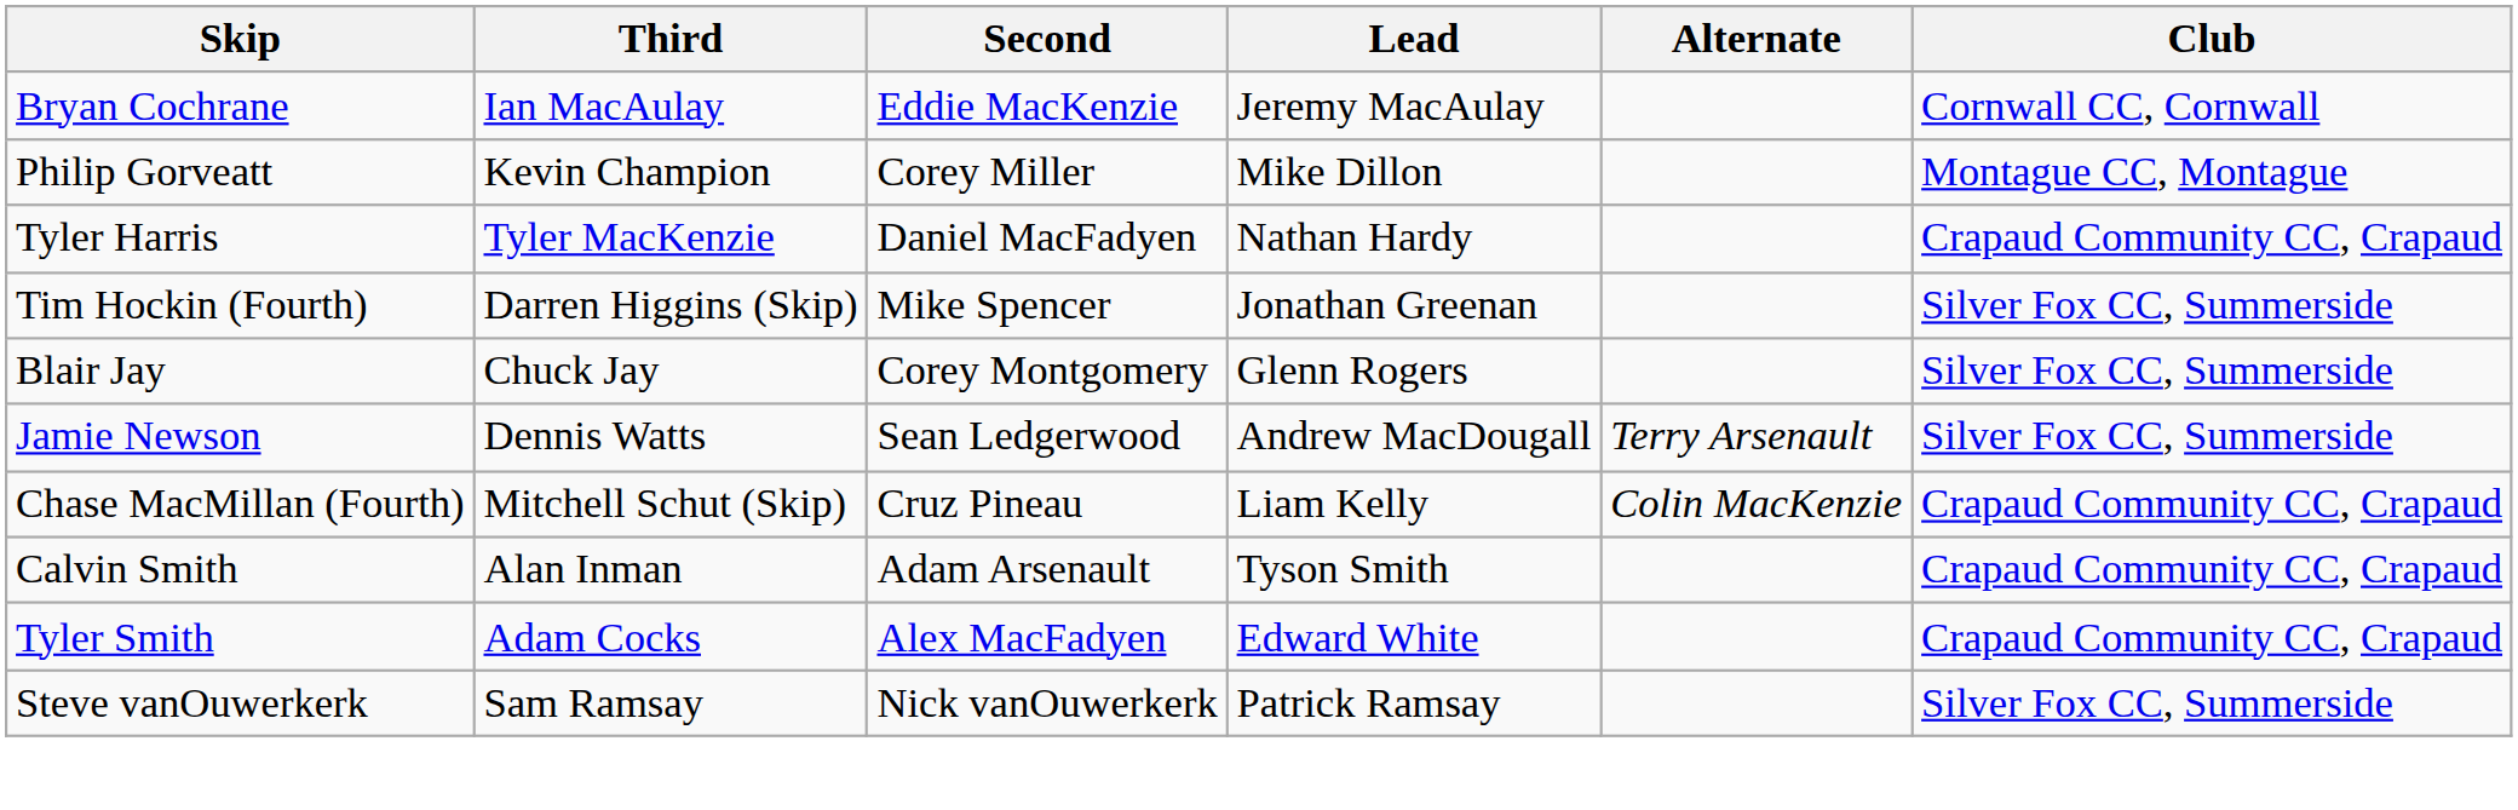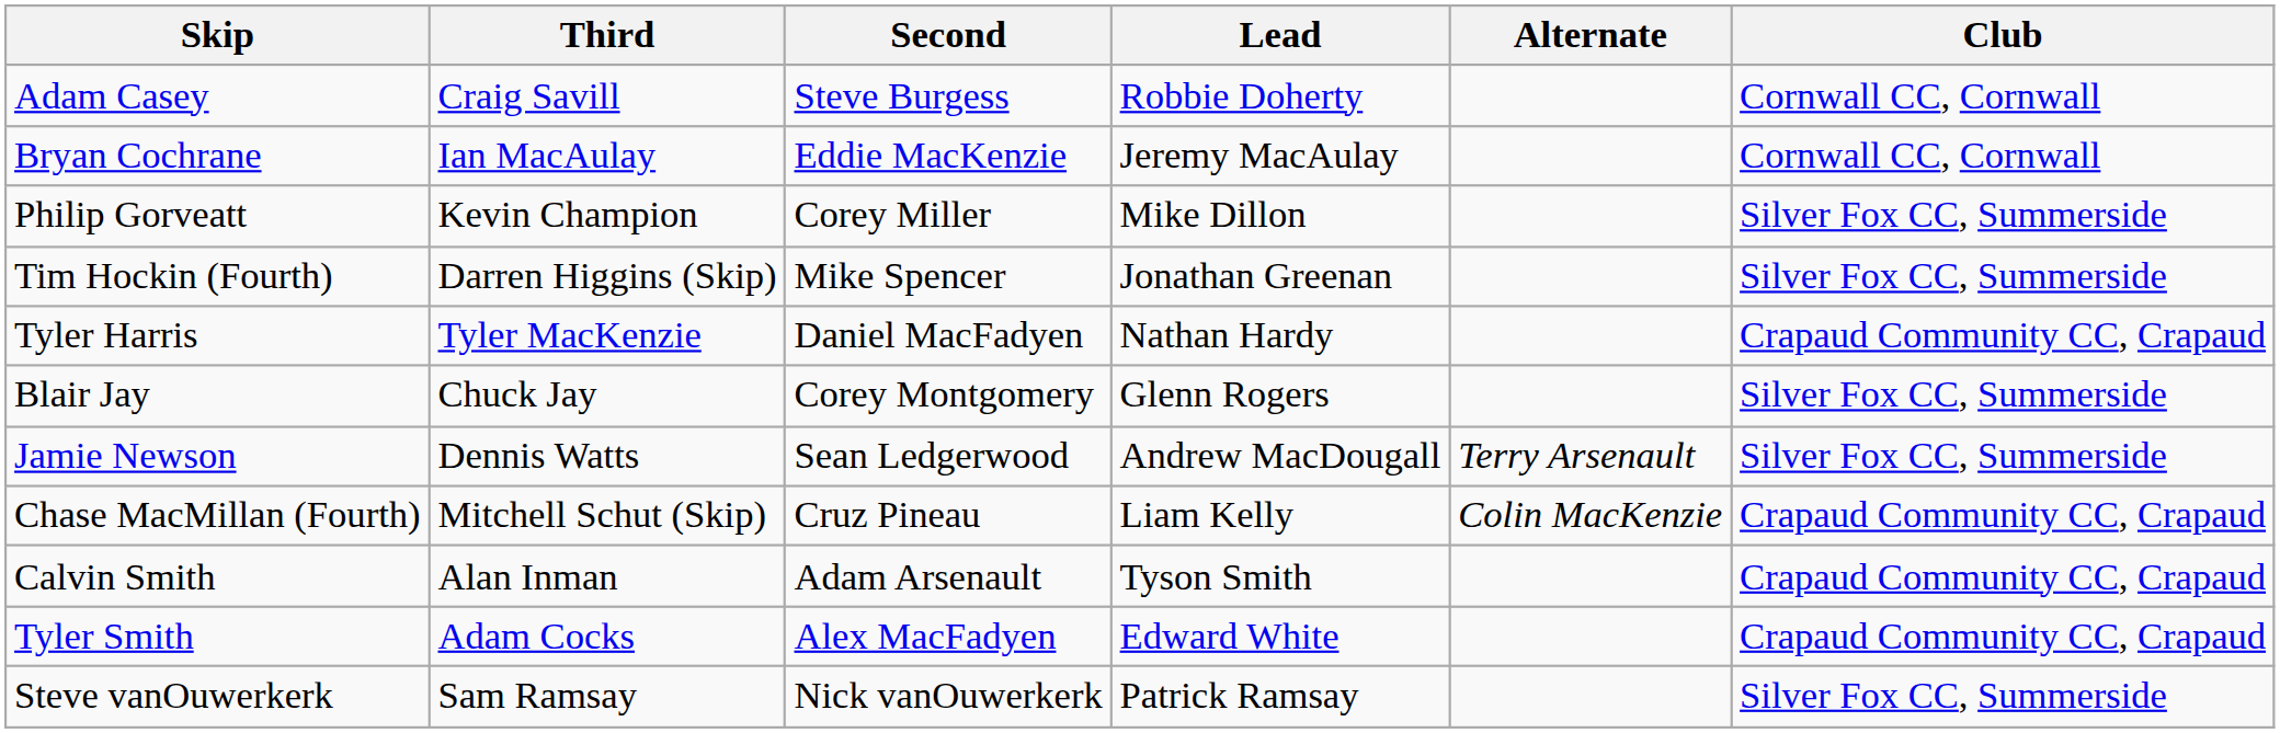+ row: Adam Casey | Craig Savill | Steve Burgess | Robbie Doherty | Cornwall CC, Cornwall
Philip Gorveatt | Club: Montague CC, Montague -> Silver Fox CC, Summerside
rows swapped: Tyler Harris <-> Tim Hockin (Fourth)
